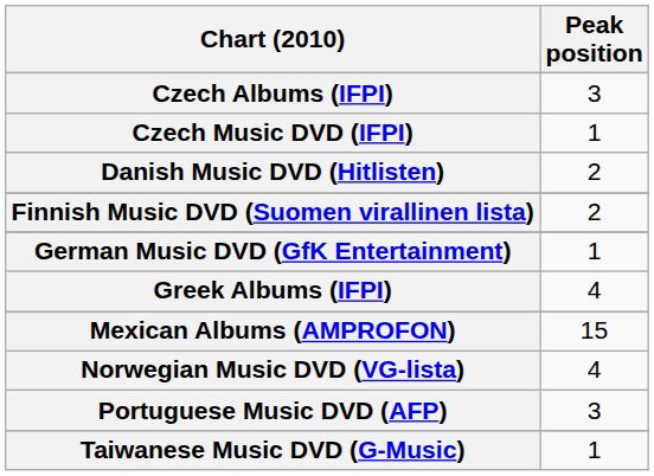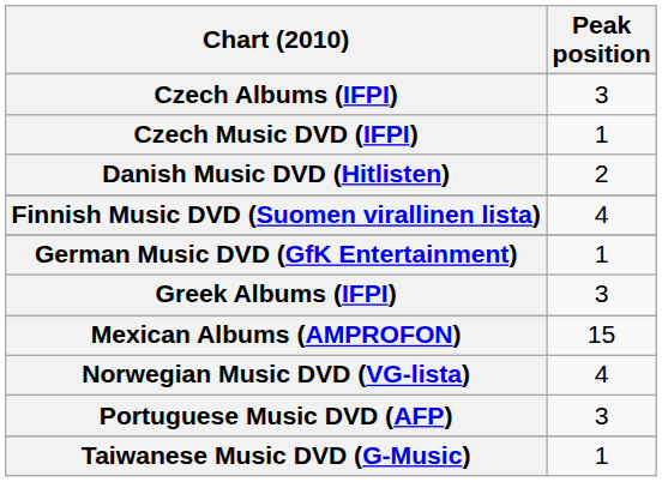Finnish Music DVD (Suomen virallinen lista) | Peak position: 2 -> 4
Greek Albums (IFPI) | Peak position: 4 -> 3
